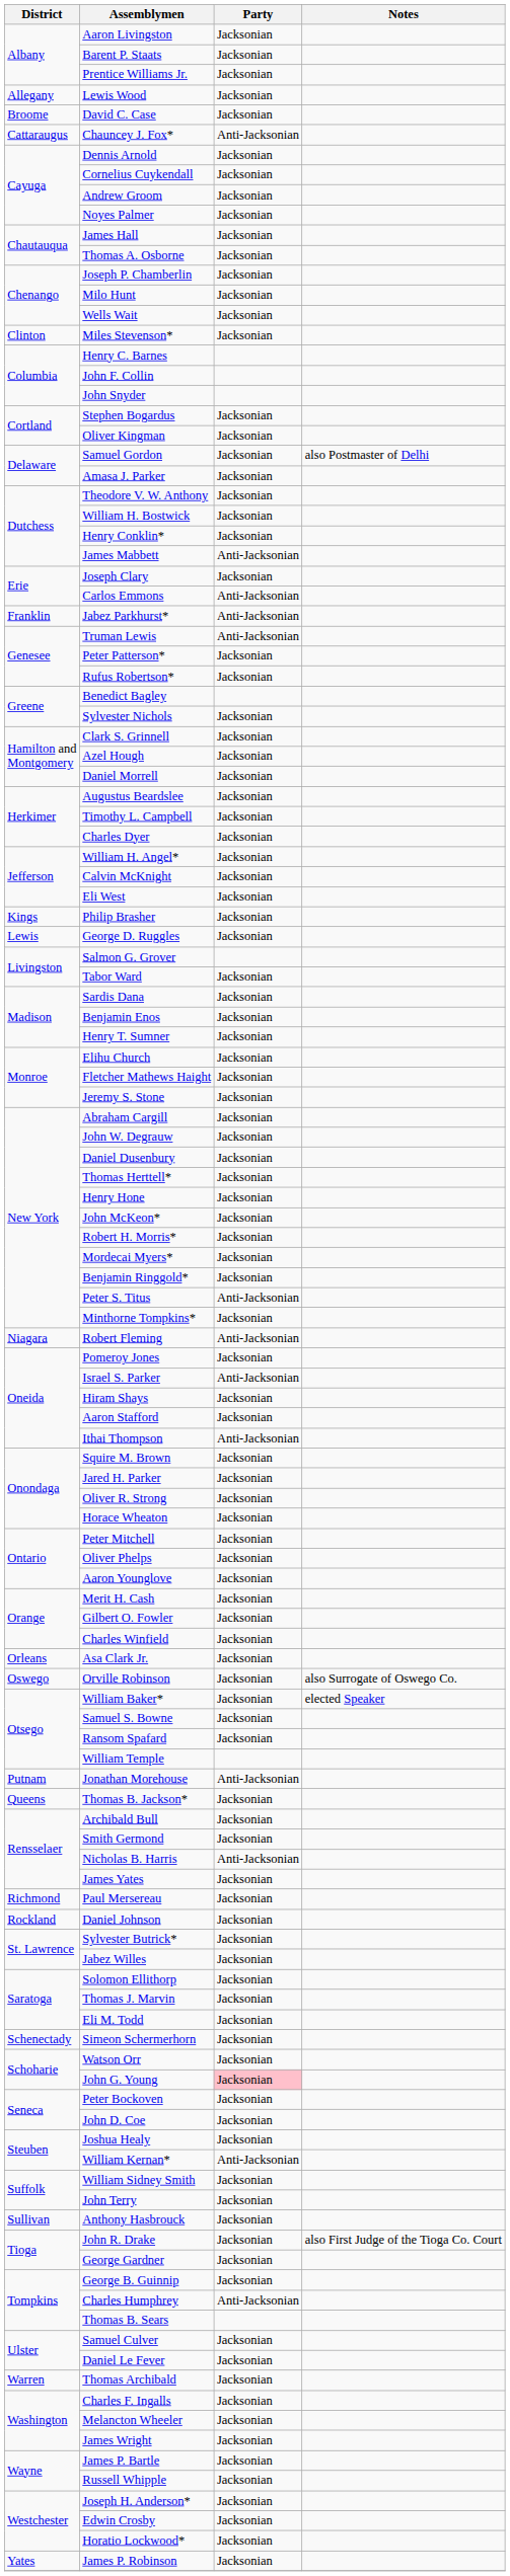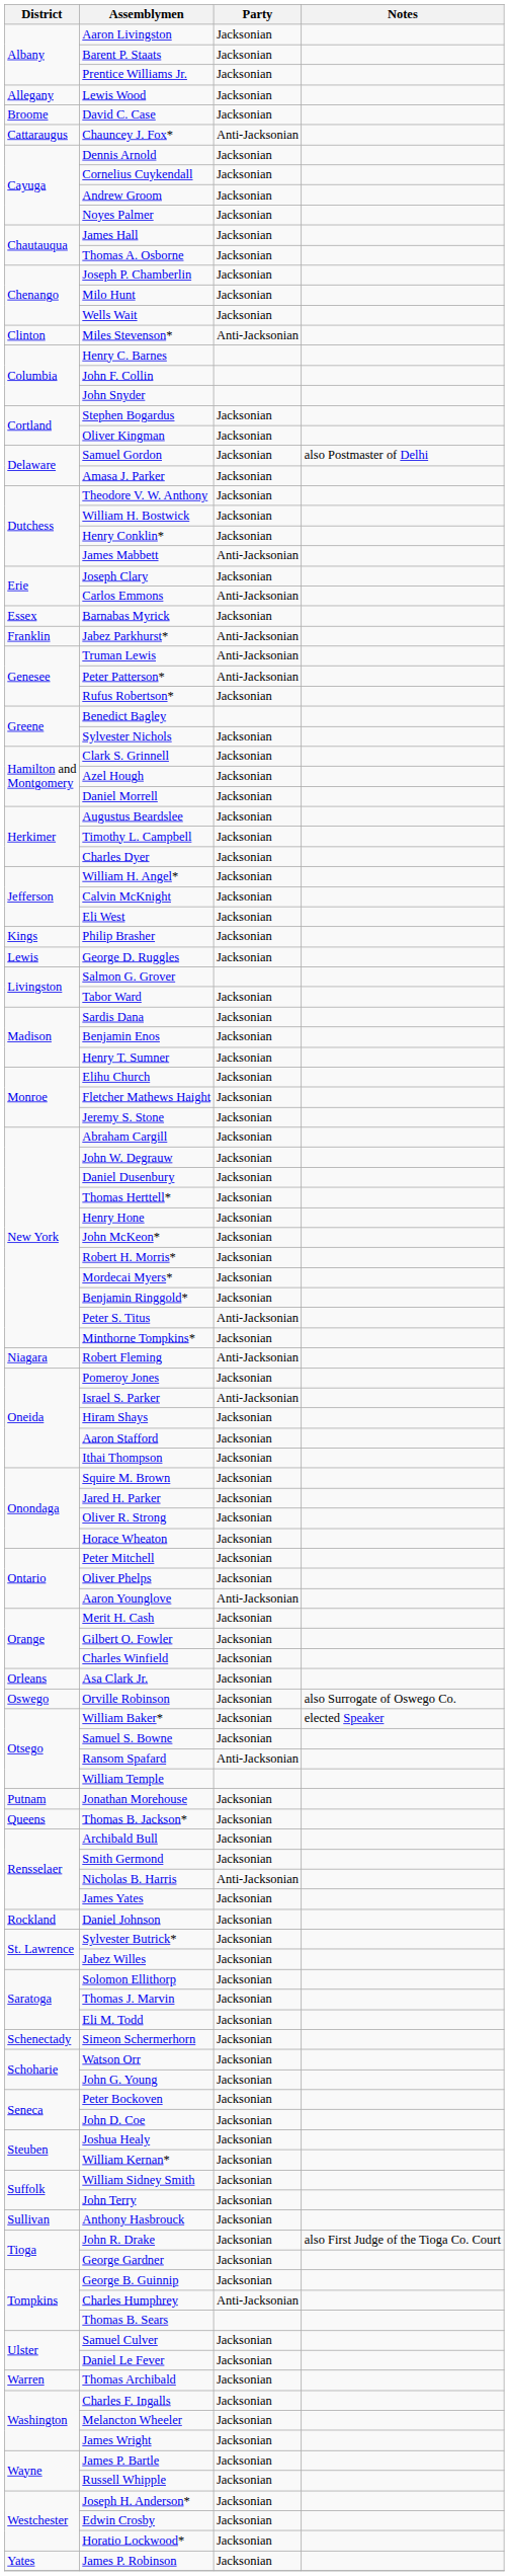Miles Stevenson* | Party: Jacksonian -> Anti-Jacksonian
+ row: Essex | Barnabas Myrick | Jacksonian
Peter Patterson* | Party: Jacksonian -> Anti-Jacksonian
Ithai Thompson | Party: Anti-Jacksonian -> Jacksonian
Aaron Younglove | Party: Jacksonian -> Anti-Jacksonian
Ransom Spafard | Party: Jacksonian -> Anti-Jacksonian
Jonathan Morehouse | Party: Anti-Jacksonian -> Jacksonian
- row: Richmond | Paul Mersereau | Jacksonian
John G. Young | Party: pink background -> no background
William Kernan* | Party: Anti-Jacksonian -> Jacksonian
